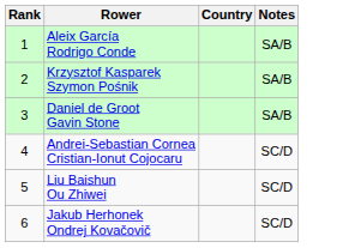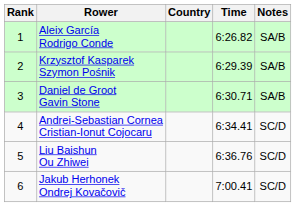+ column: Time | 6:26.82 | 6:29.39 | 6:30.71 | 6:34.41 | 6:36.76 | 7:00.41
